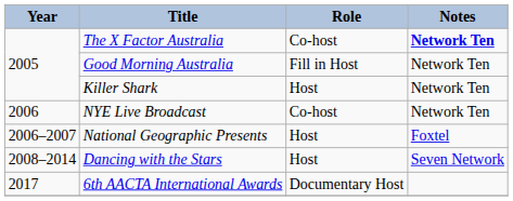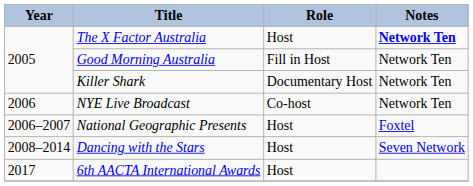The X Factor Australia | Role: Co-host -> Host
Killer Shark | Role: Host -> Documentary Host
6th AACTA International Awards | Role: Documentary Host -> Host
